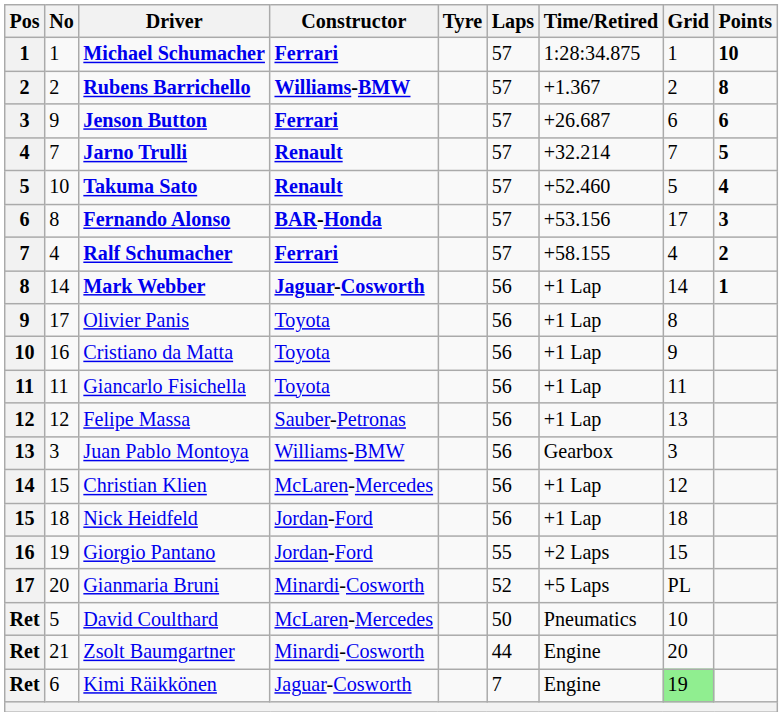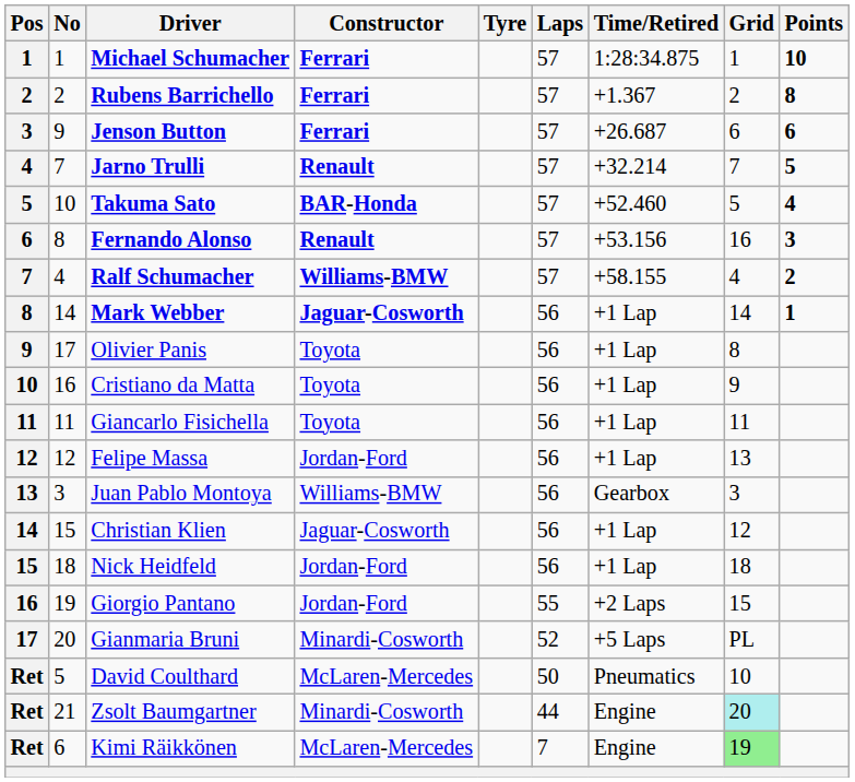Rubens Barrichello | Constructor: Williams-BMW -> Ferrari
Takuma Sato | Constructor: Renault -> BAR-Honda
Fernando Alonso | Constructor: BAR-Honda -> Renault
Fernando Alonso | Grid: 17 -> 16
Ralf Schumacher | Constructor: Ferrari -> Williams-BMW
Felipe Massa | Constructor: Sauber-Petronas -> Jordan-Ford
Christian Klien | Constructor: McLaren-Mercedes -> Jaguar-Cosworth
Zsolt Baumgartner | Grid: no background -> paleturquoise background
Kimi Räikkönen | Constructor: Jaguar-Cosworth -> McLaren-Mercedes
